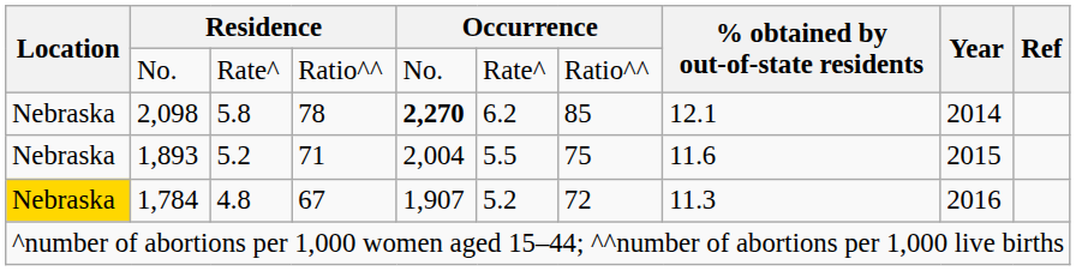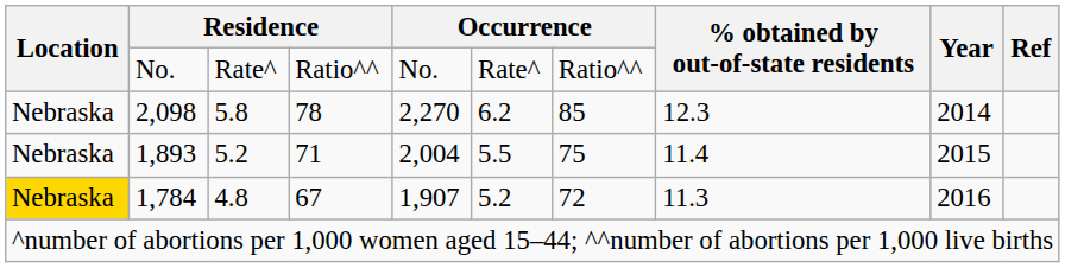2,098 | column 5: bold -> normal
2,098 | % obtained by out-of-state residents: 12.1 -> 12.3
1,893 | % obtained by out-of-state residents: 11.6 -> 11.4
